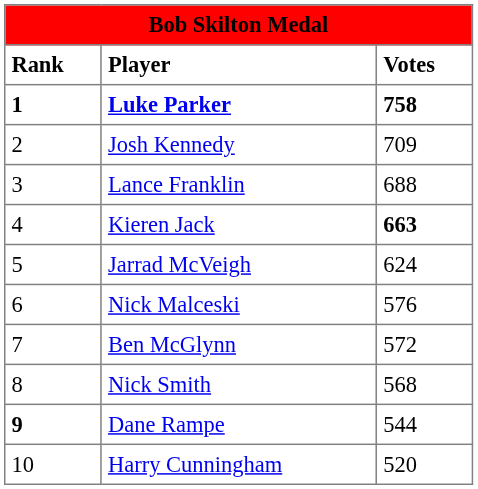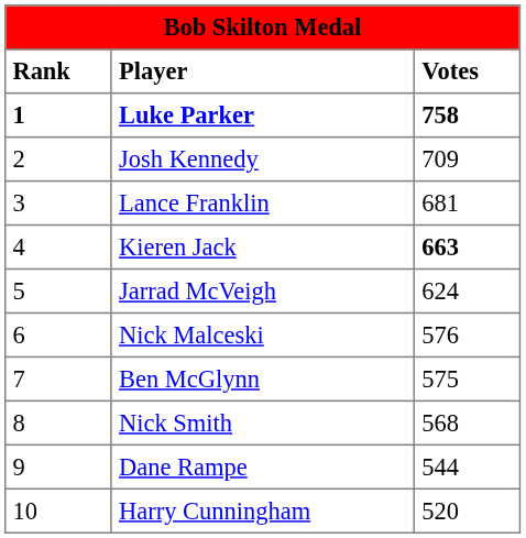Lance Franklin | Votes: 688 -> 681
Ben McGlynn | Votes: 572 -> 575
Dane Rampe | Rank: bold -> normal
